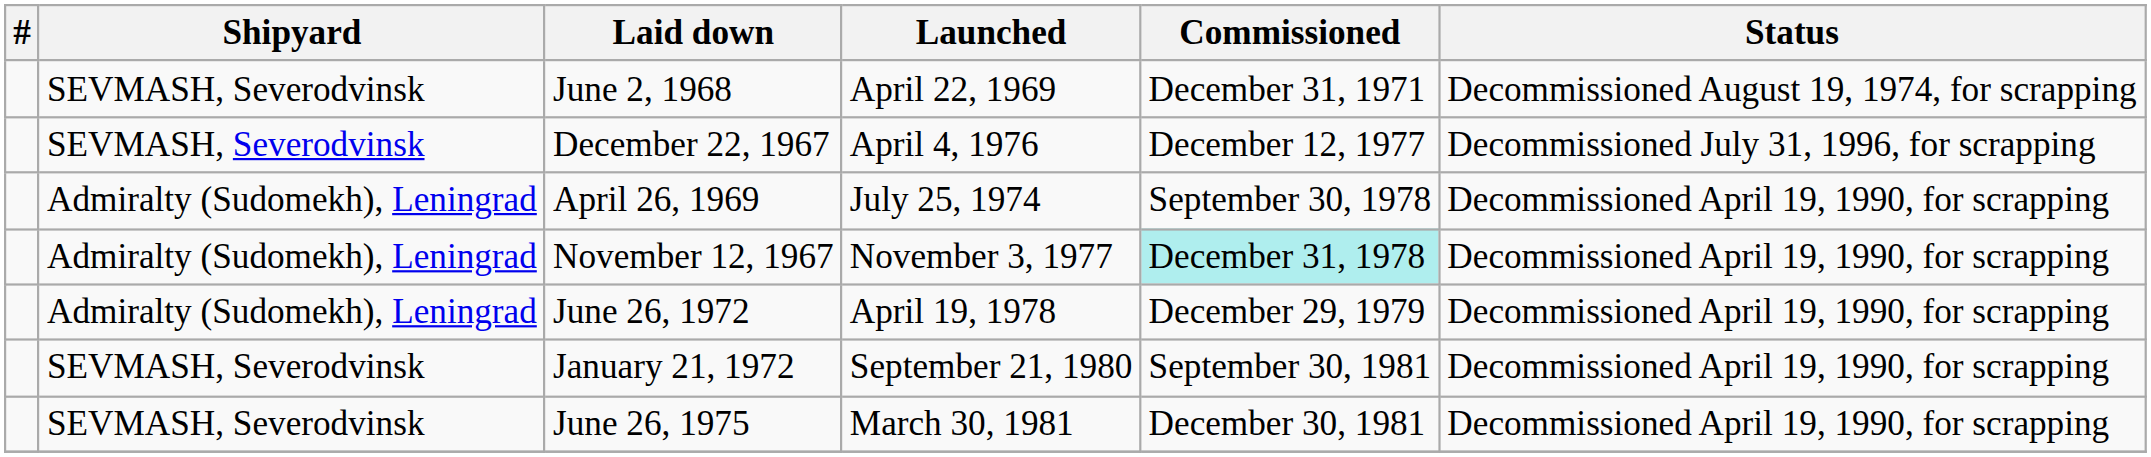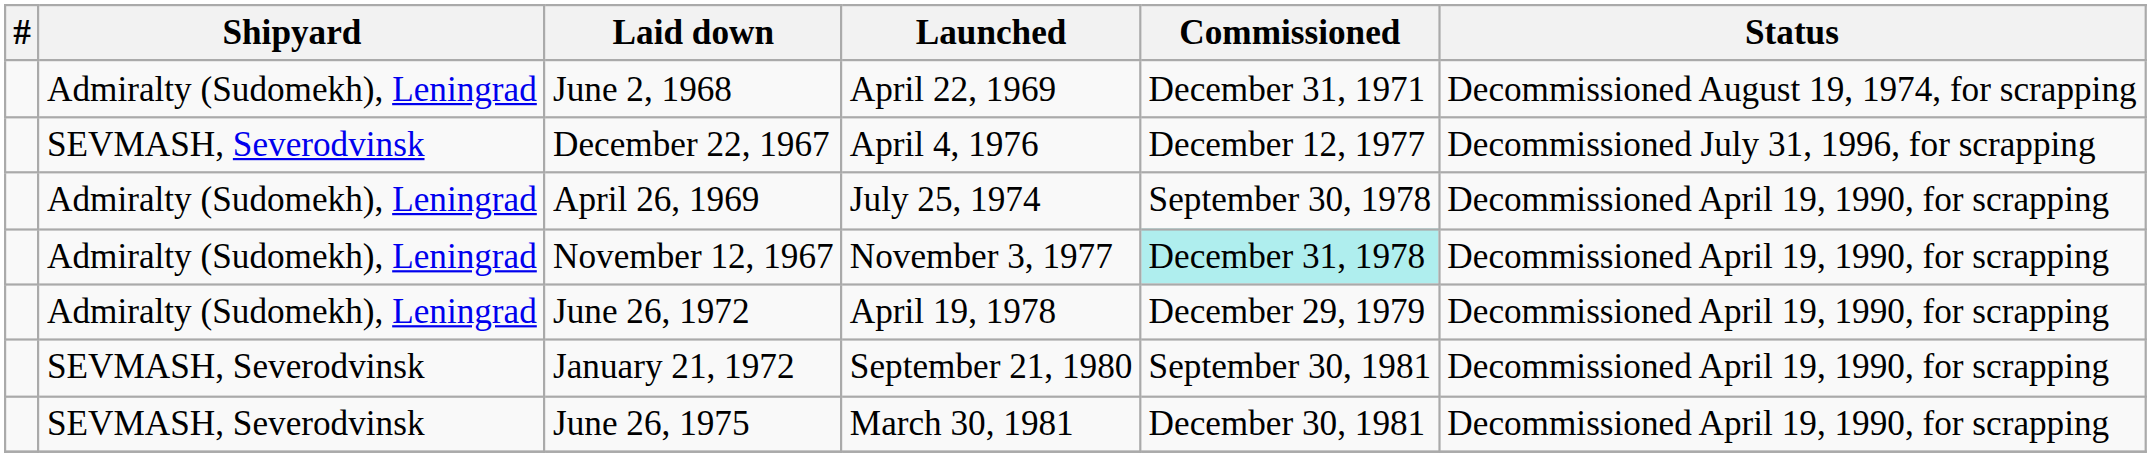June 2, 1968 | Shipyard: SEVMASH, Severodvinsk -> Admiralty (Sudomekh), Leningrad
